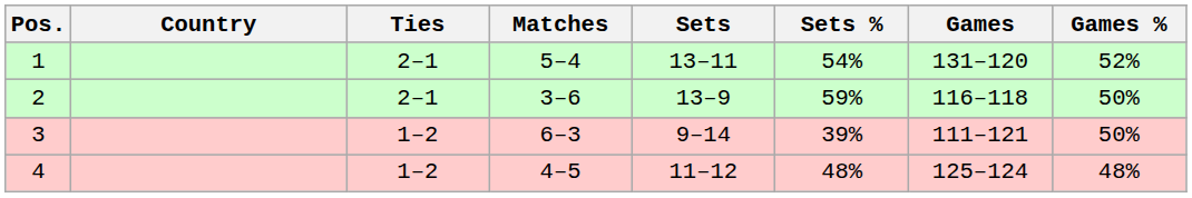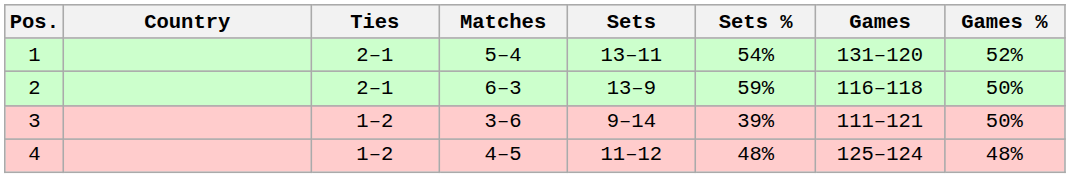2 | Matches: 3–6 -> 6–3
3 | Matches: 6–3 -> 3–6
